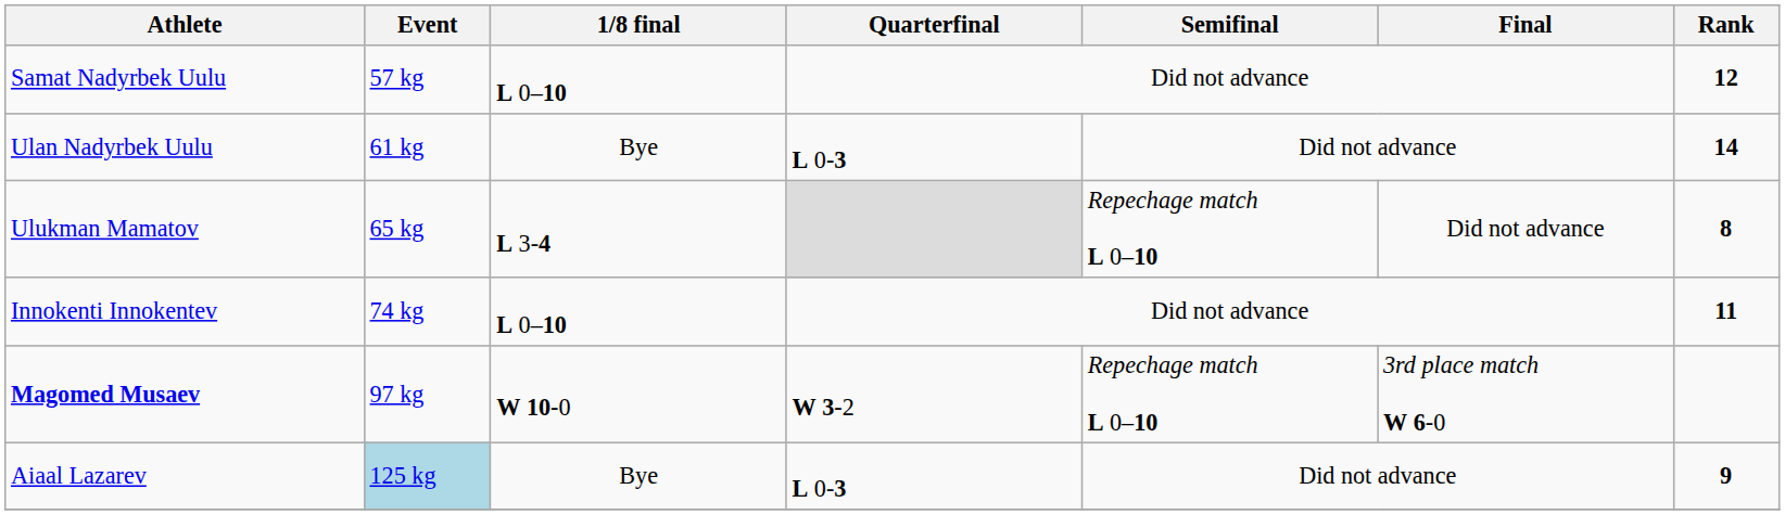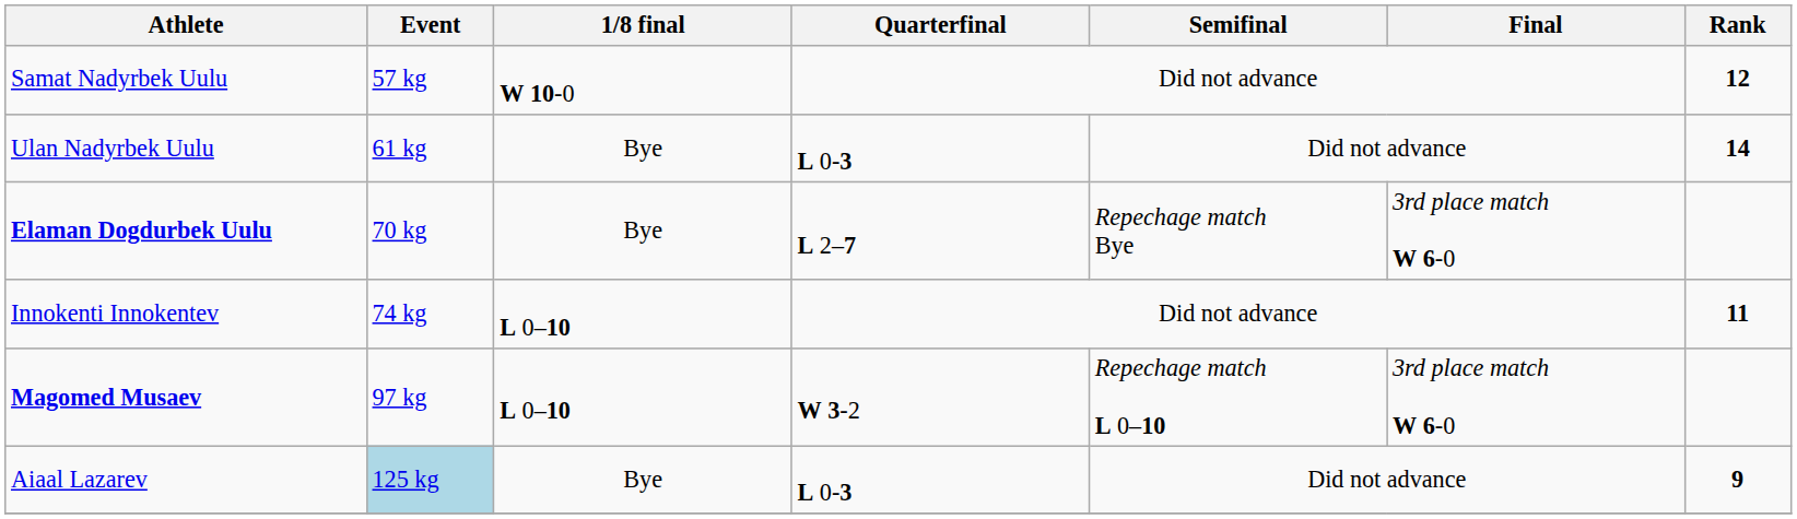Samat Nadyrbek Uulu | 1/8 final: L 0–10 -> W 10-0
- row: Ulukman Mamatov | 65 kg | L 3-4 | Repechage match L 0–10 | Did not advance | 8
+ row: Elaman Dogdurbek Uulu | 70 kg | Bye | L 2–7 | Repechage match Bye | 3rd place match W 6-0
Magomed Musaev | 1/8 final: W 10-0 -> L 0–10
